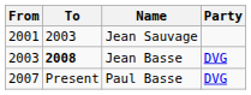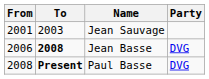Jean Basse | From: 2003 -> 2006
Paul Basse | From: 2007 -> 2008
Paul Basse | To: normal -> bold
